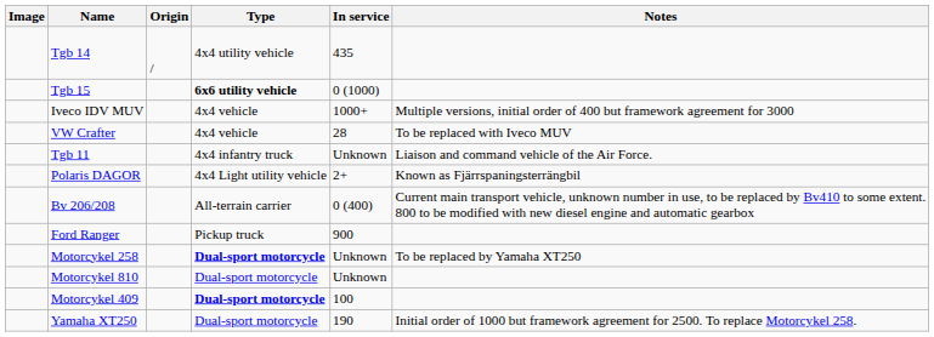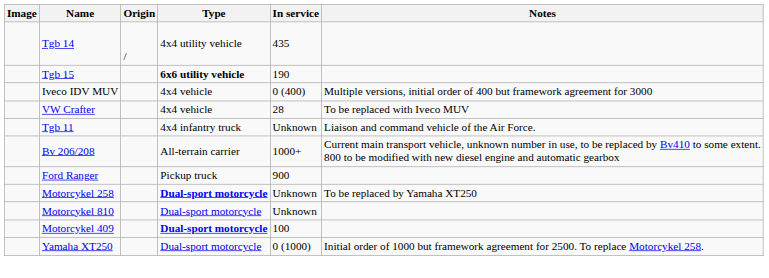Tgb 15 | In service: 0 (1000) -> 190
Iveco IDV MUV | In service: 1000+ -> 0 (400)
- row: Polaris DAGOR | 4x4 Light utility vehicle | 2+ | Known as Fjärrspaningsterrängbil
Bv 206/208 | In service: 0 (400) -> 1000+
Yamaha XT250 | In service: 190 -> 0 (1000)
